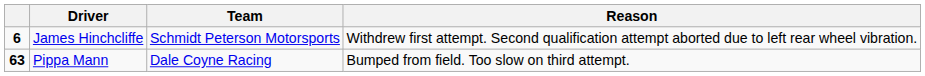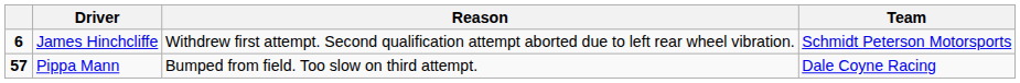columns swapped: Team <-> Reason
Pippa Mann | column 1: 63 -> 57
